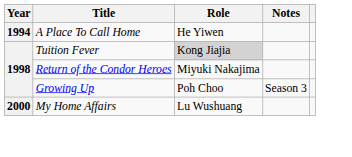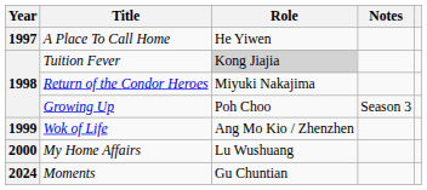A Place To Call Home | Year: 1994 -> 1997
+ row: 1999 | Wok of Life | Ang Mo Kio / Zhenzhen
+ row: 2024 | Moments | Gu Chuntian
